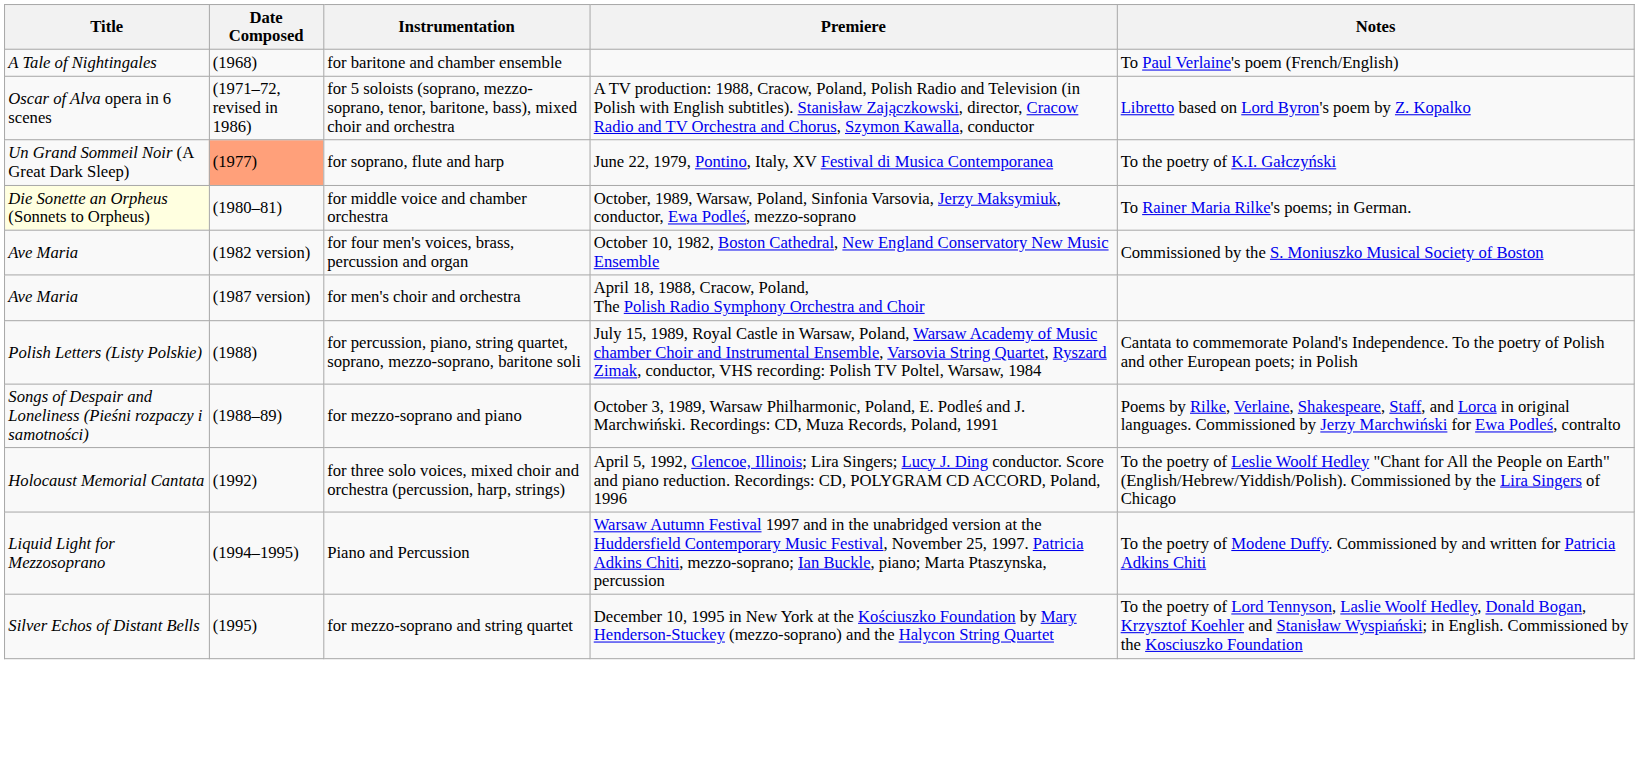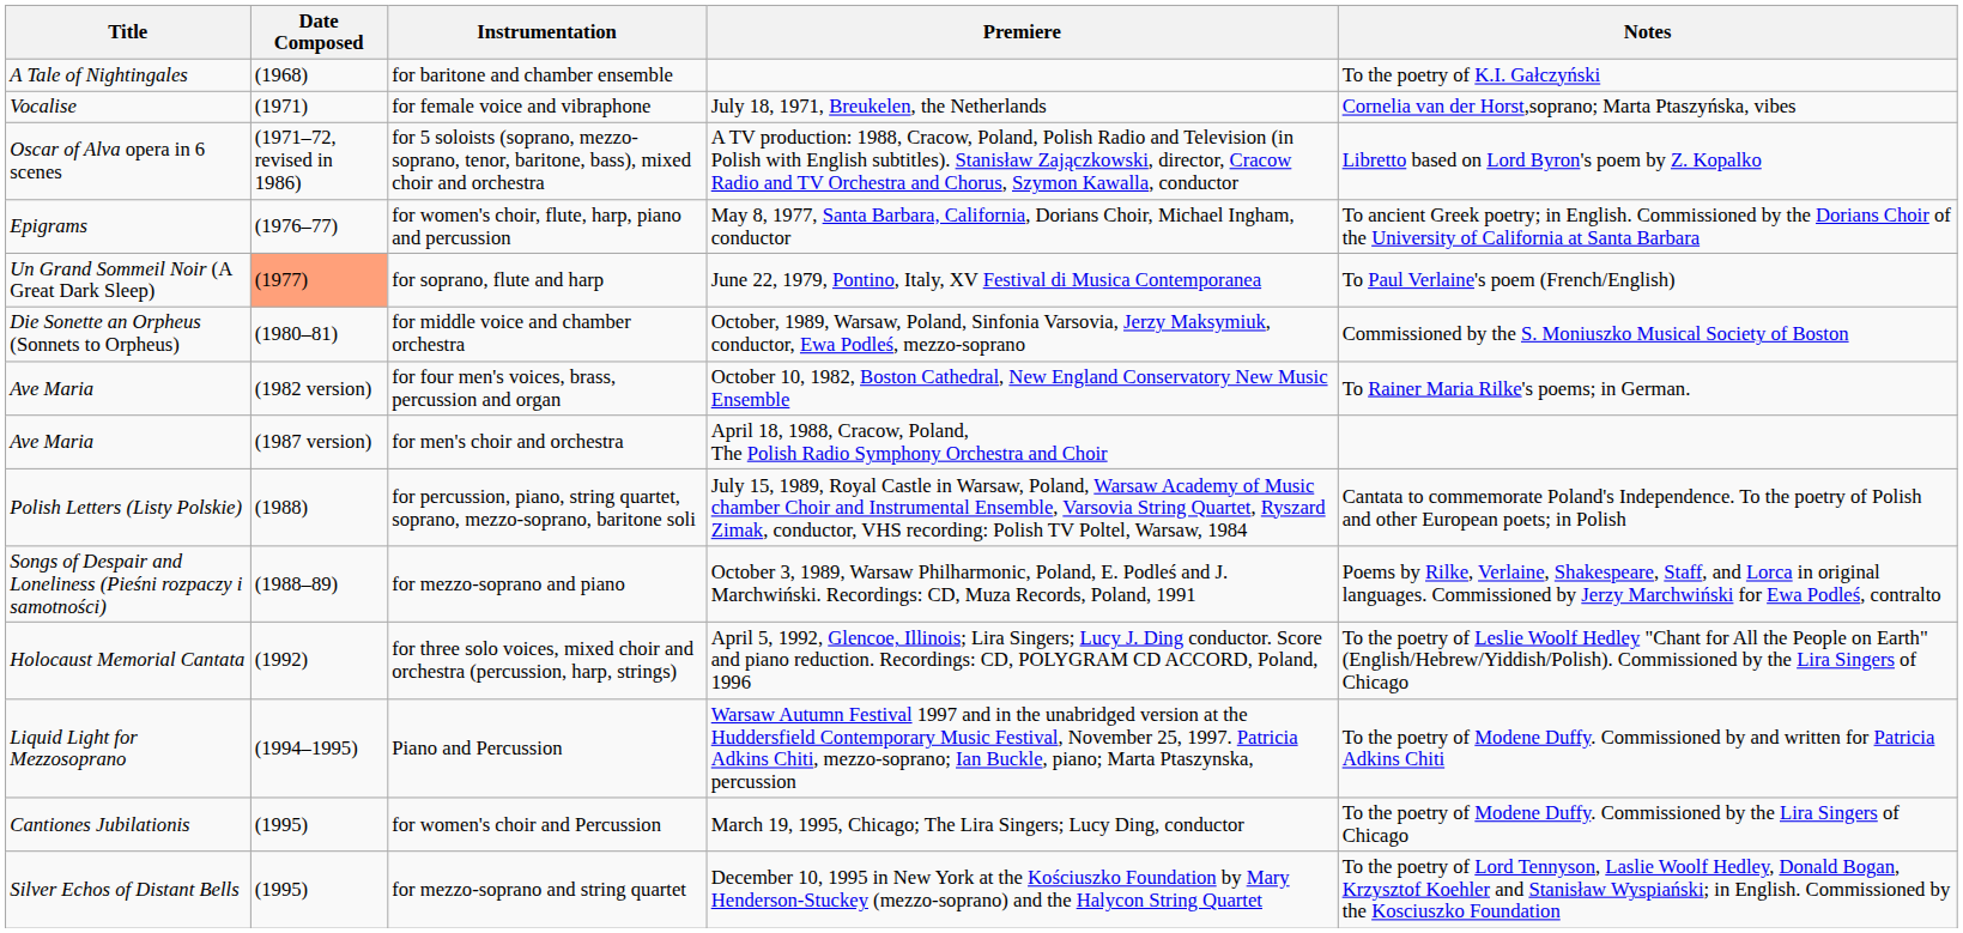for baritone and chamber ensemble | Notes: To Paul Verlaine's poem (French/English) -> To the poetry of K.I. Gałczyński
+ row: Vocalise | (1971) | for female voice and vibraphone | July 18, 1971, Breukelen, the Netherlands | Cornelia van der Horst,soprano; Marta Ptaszyńska, vibes
+ row: Epigrams | (1976–77) | for women's choir, flute, harp, piano and percussion | May 8, 1977, Santa Barbara, California, Dorians Choir, Michael Ingham, conductor | To ancient Greek poetry; in English. Commissioned by the Dorians Choir of the University of California at Santa Barbara
for soprano, flute and harp | Notes: To the poetry of K.I. Gałczyński -> To Paul Verlaine's poem (French/English)
for middle voice and chamber orchestra | Title: lightyellow background -> no background
for middle voice and chamber orchestra | Notes: To Rainer Maria Rilke's poems; in German. -> Commissioned by the S. Moniuszko Musical Society of Boston
for four men's voices, brass, percussion and organ | Notes: Commissioned by the S. Moniuszko Musical Society of Boston -> To Rainer Maria Rilke's poems; in German.
+ row: Cantiones Jubilationis | (1995) | for women's choir and Percussion | March 19, 1995, Chicago; The Lira Singers; Lucy Ding, conductor | To the poetry of Modene Duffy. Commissioned by the Lira Singers of Chicago
